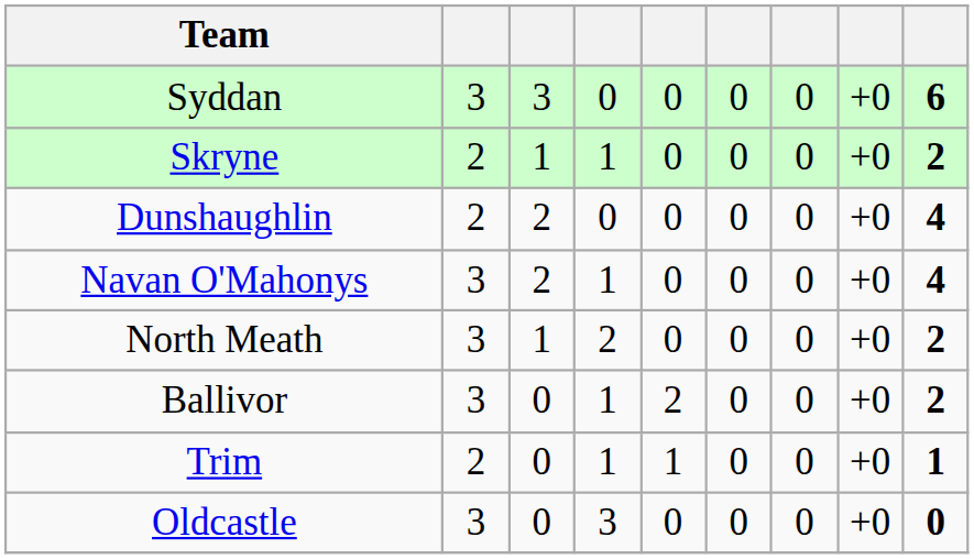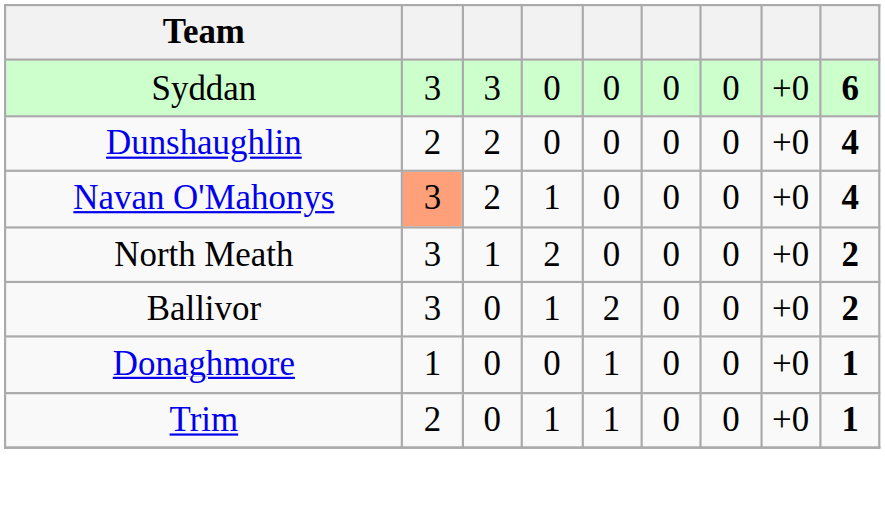- row: Skryne | 2 | 1 | 1 | 0 | 0 | 0 | +0 | 2
Navan O'Mahonys | column 2: no background -> lightsalmon background
+ row: Donaghmore | 1 | 0 | 0 | 1 | 0 | 0 | +0 | 1
- row: Oldcastle | 3 | 0 | 3 | 0 | 0 | 0 | +0 | 0
